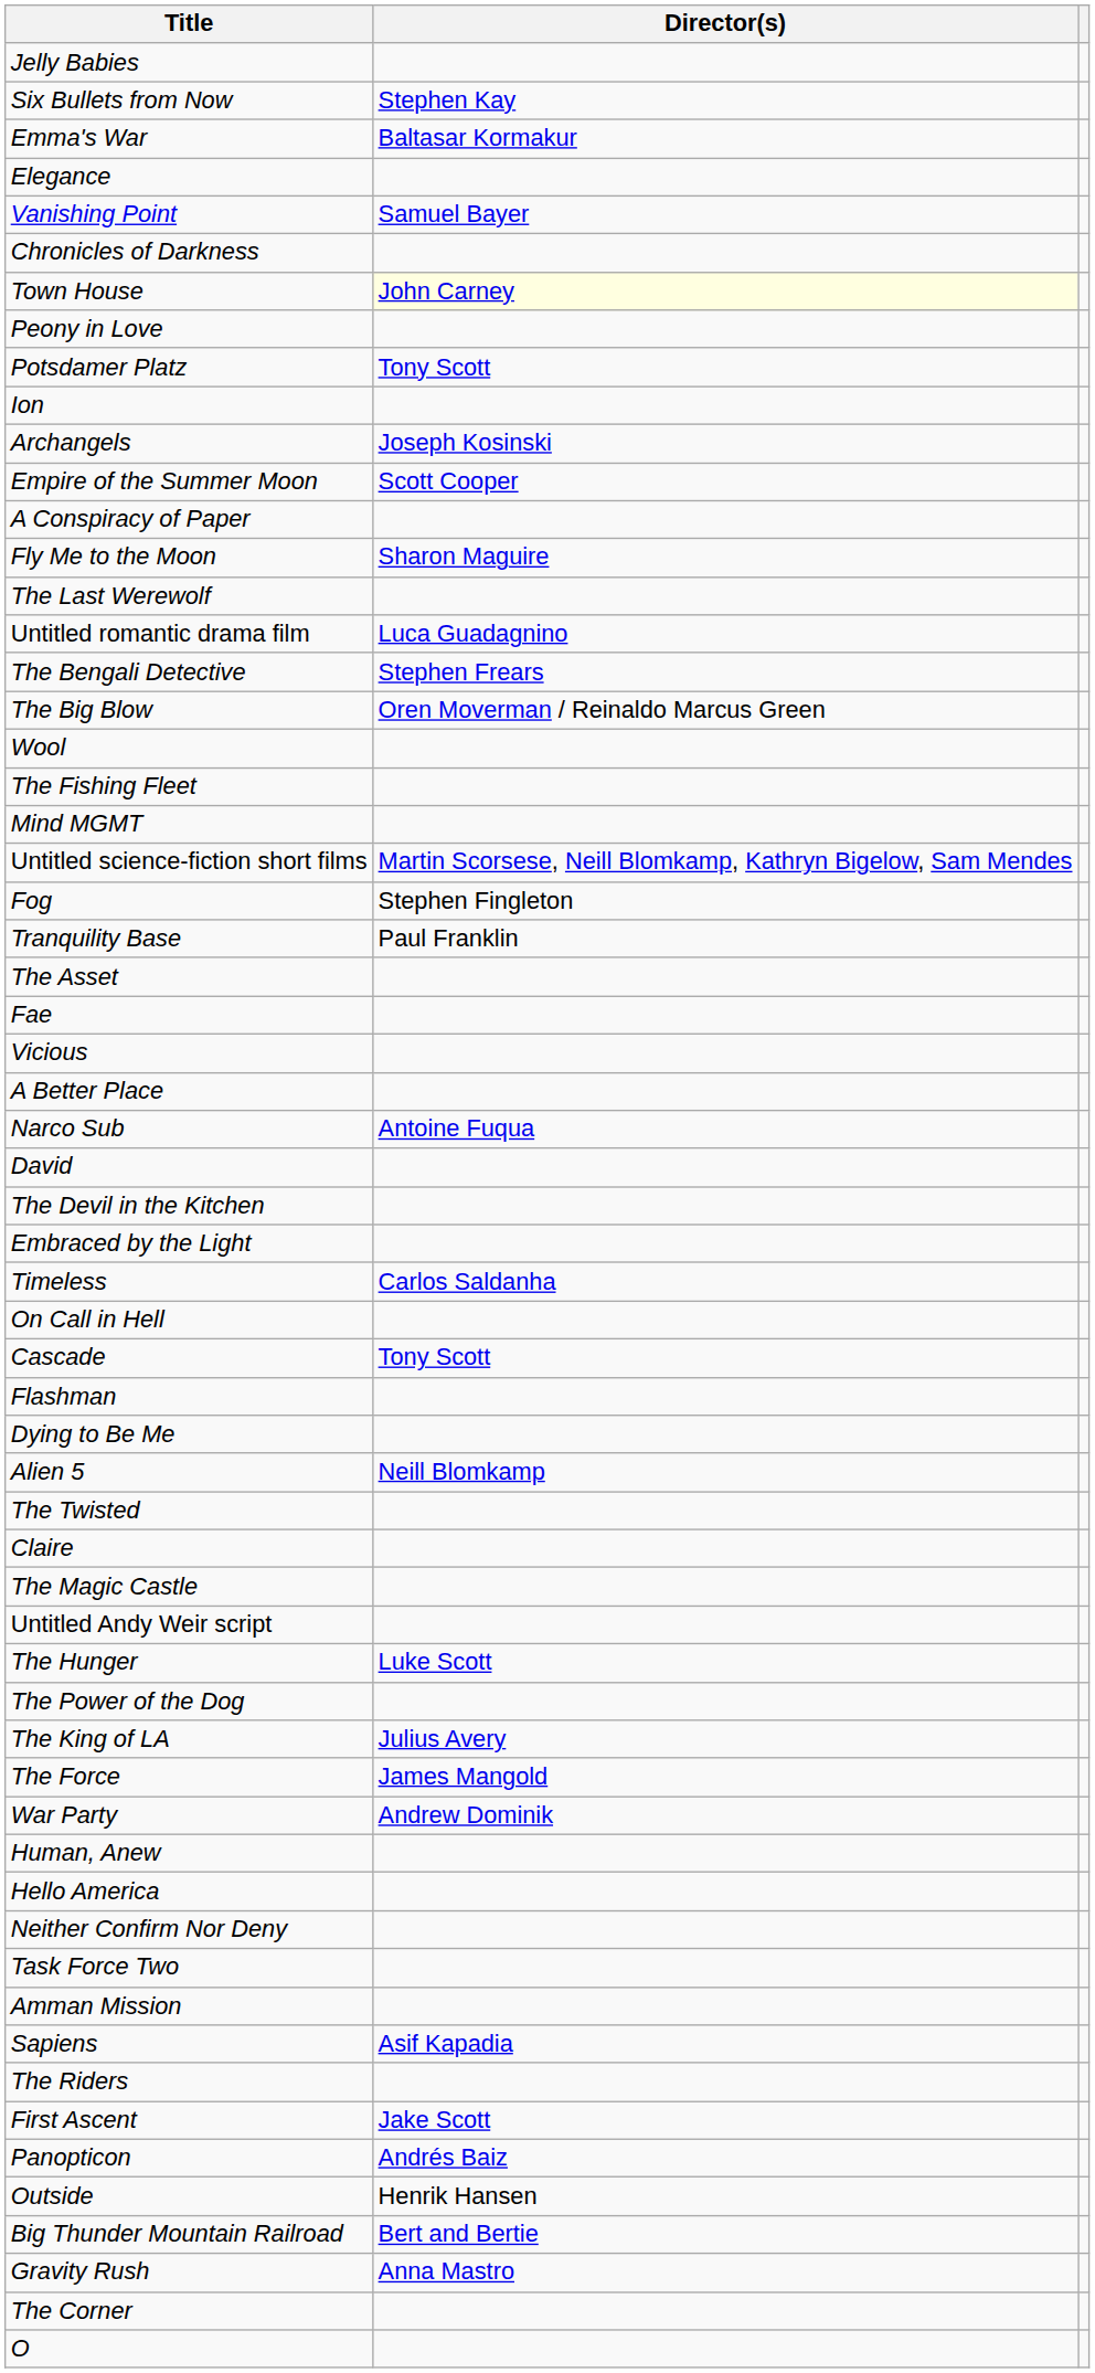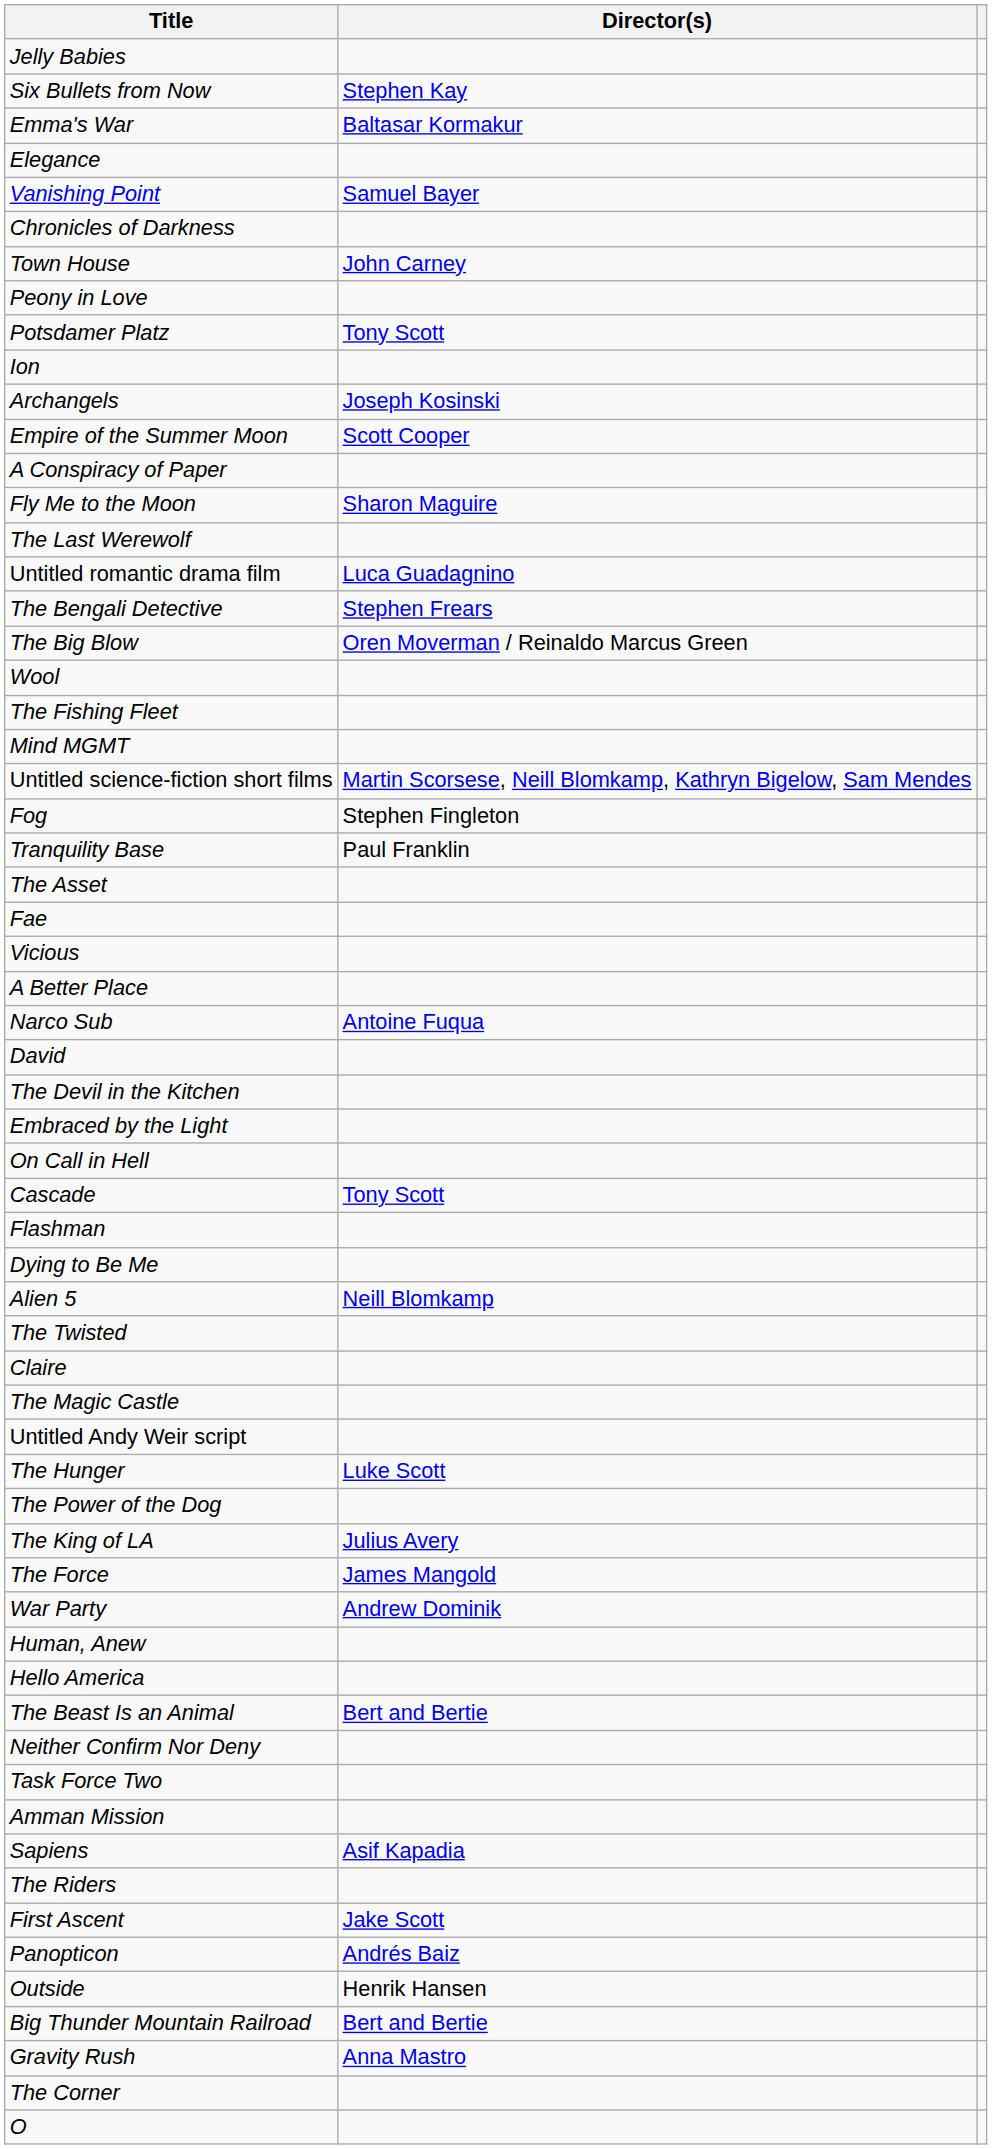Town House | Director(s): lightyellow background -> no background
- row: Timeless | Carlos Saldanha
+ row: The Beast Is an Animal | Bert and Bertie
